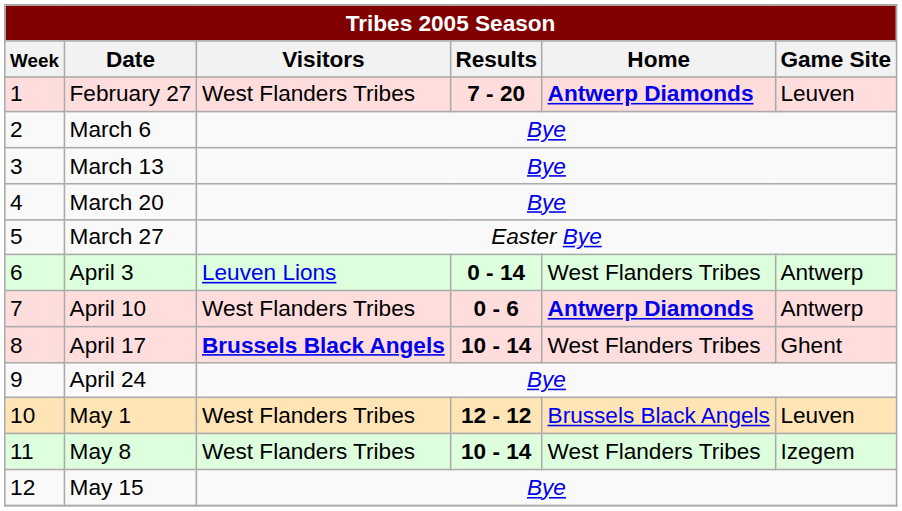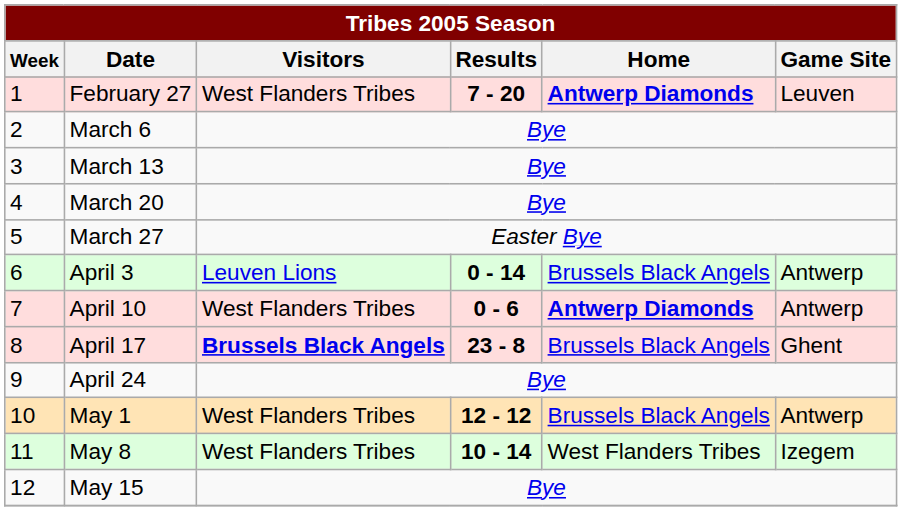April 3 | Home: West Flanders Tribes -> Brussels Black Angels
April 17 | Results: 10 - 14 -> 23 - 8
April 17 | Home: West Flanders Tribes -> Brussels Black Angels
May 1 | Game Site: Leuven -> Antwerp
